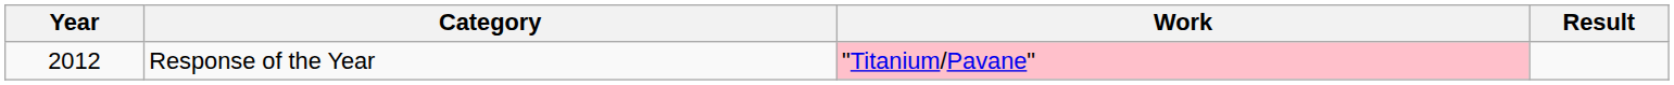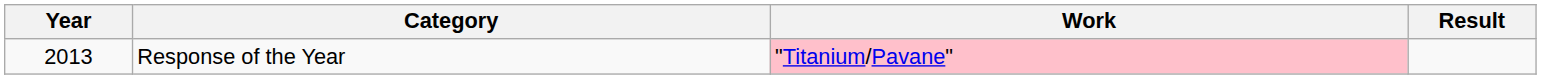Response of the Year | Year: 2012 -> 2013
